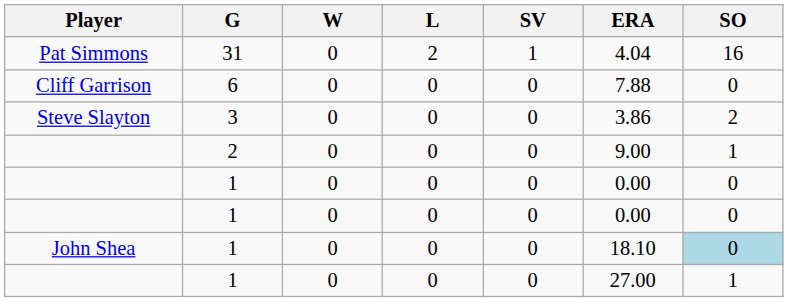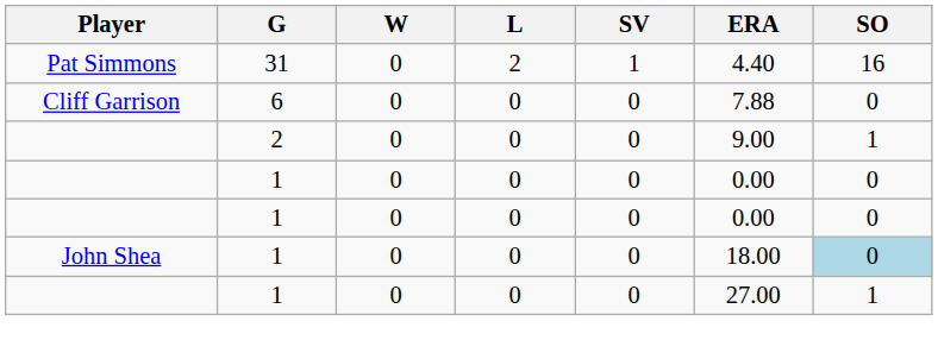Pat Simmons | ERA: 4.04 -> 4.40
- row: Steve Slayton | 3 | 0 | 0 | 0 | 3.86 | 2
John Shea | ERA: 18.10 -> 18.00
